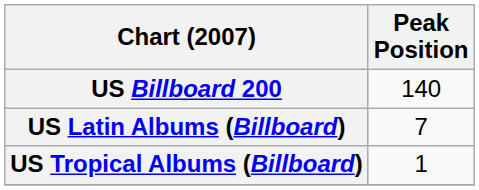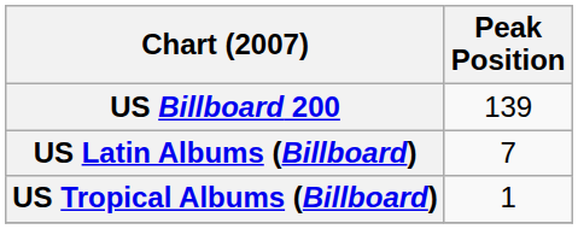US Billboard 200 | Peak Position: 140 -> 139
